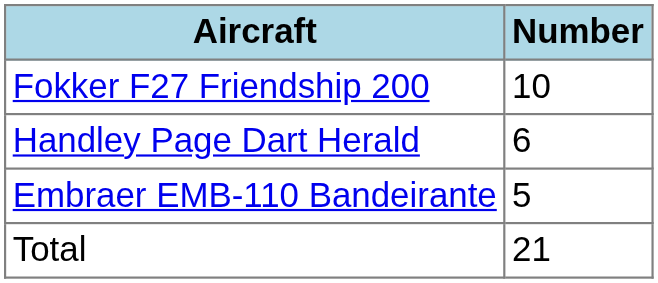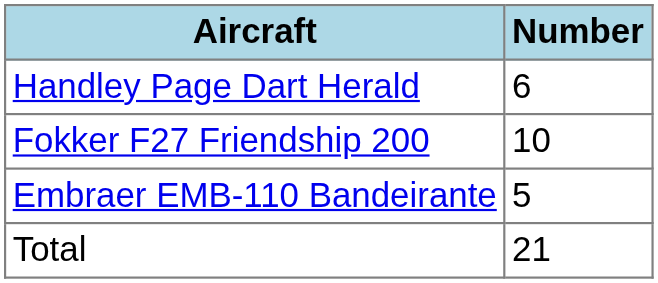rows swapped: Fokker F27 Friendship 200 <-> Handley Page Dart Herald
